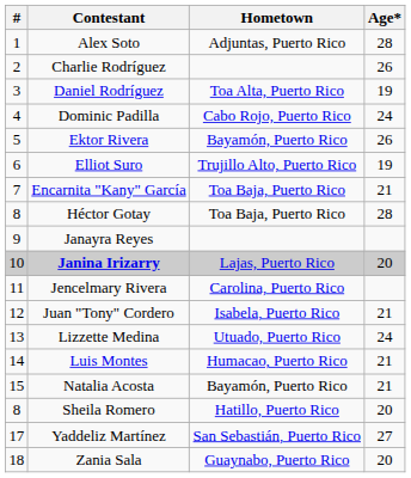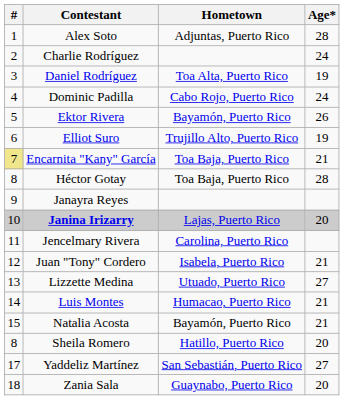Charlie Rodríguez | Age*: 26 -> 24
Encarnita "Kany" García | #: no background -> khaki background
Lizzette Medina | Age*: 24 -> 27
